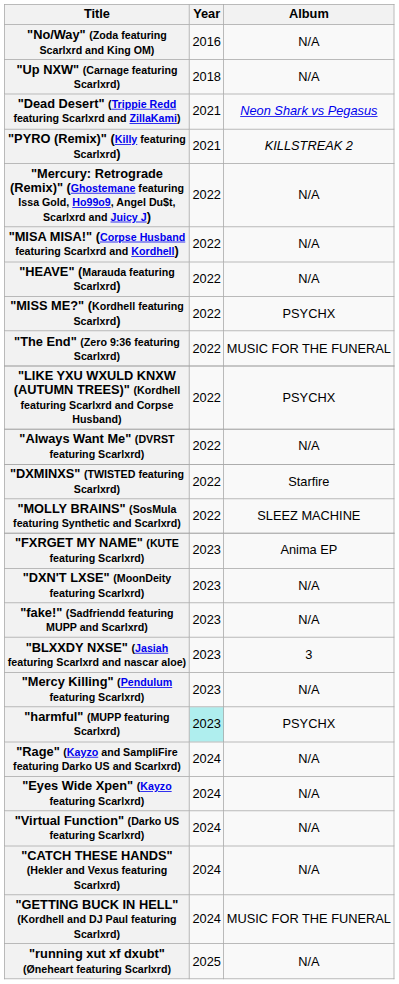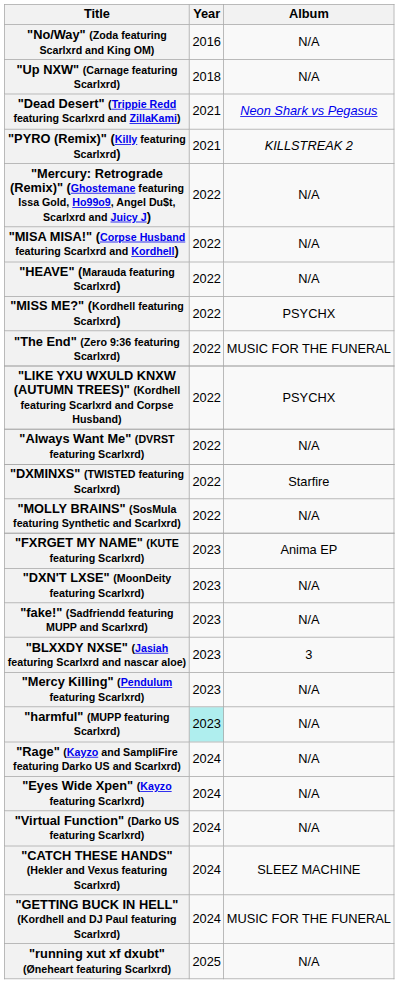"MOLLY BRAINS" (SosMula featuring Synthetic and Scarlxrd) | Album: SLEEZ MACHINE -> N/A
"harmful" (MUPP featuring Scarlxrd) | Album: PSYCHX -> N/A
"CATCH THESE HANDS" (Hekler and Vexus featuring Scarlxrd) | Album: N/A -> SLEEZ MACHINE
